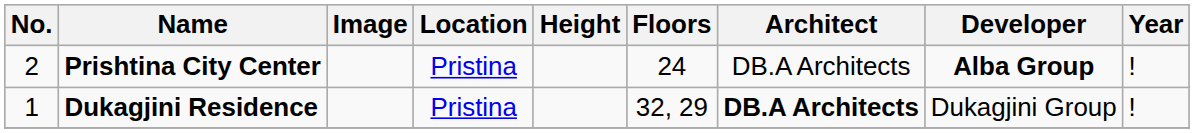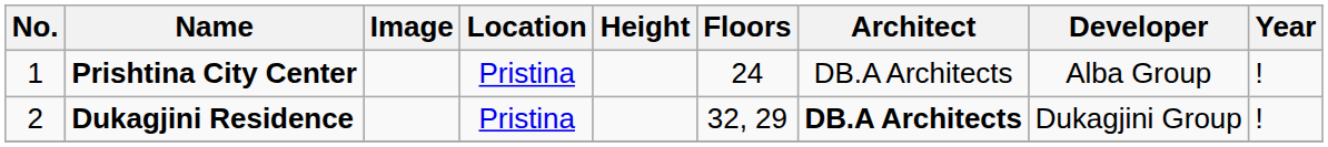Prishtina City Center | No.: 2 -> 1
Prishtina City Center | Developer: bold -> normal
Dukagjini Residence | No.: 1 -> 2
